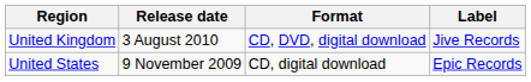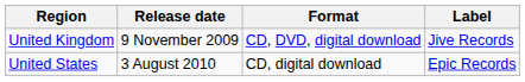United Kingdom | Release date: 3 August 2010 -> 9 November 2009
United States | Release date: 9 November 2009 -> 3 August 2010
